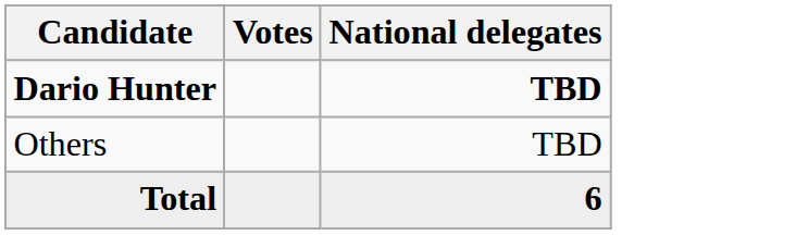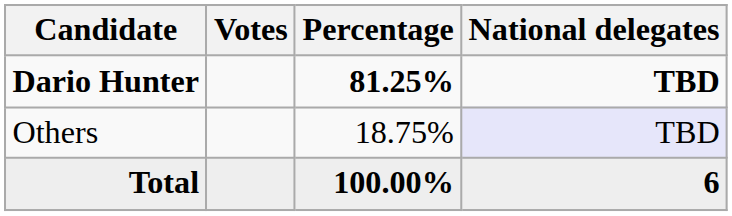+ column: Percentage | 81.25% | 18.75% | 100.00%
Others | National delegates: no background -> lavender background
